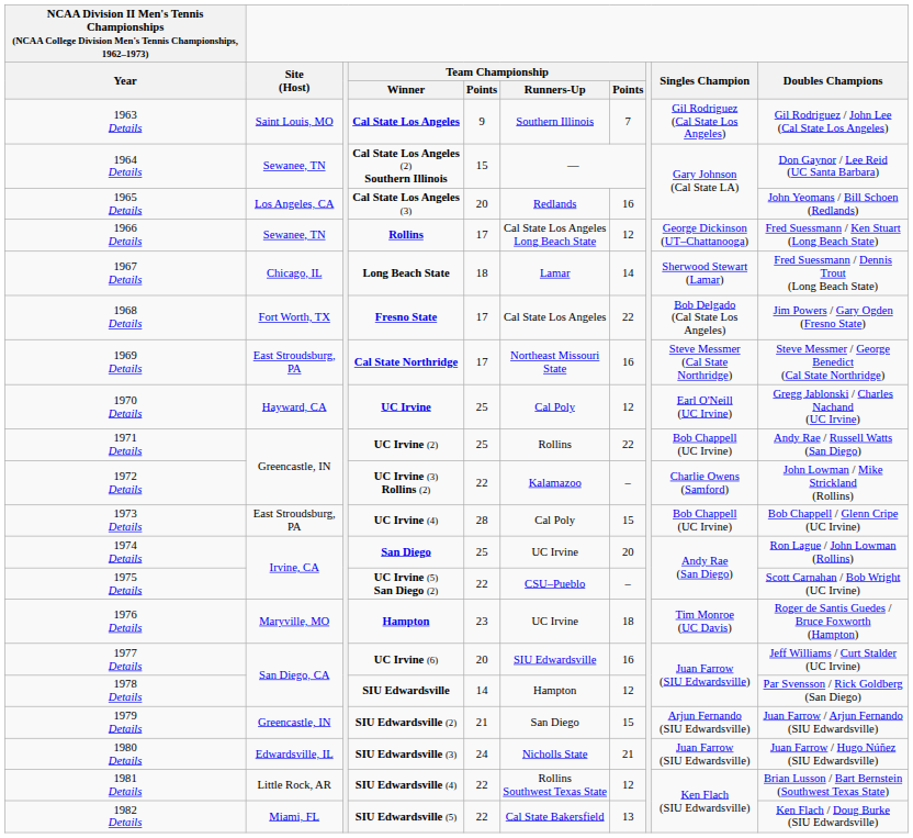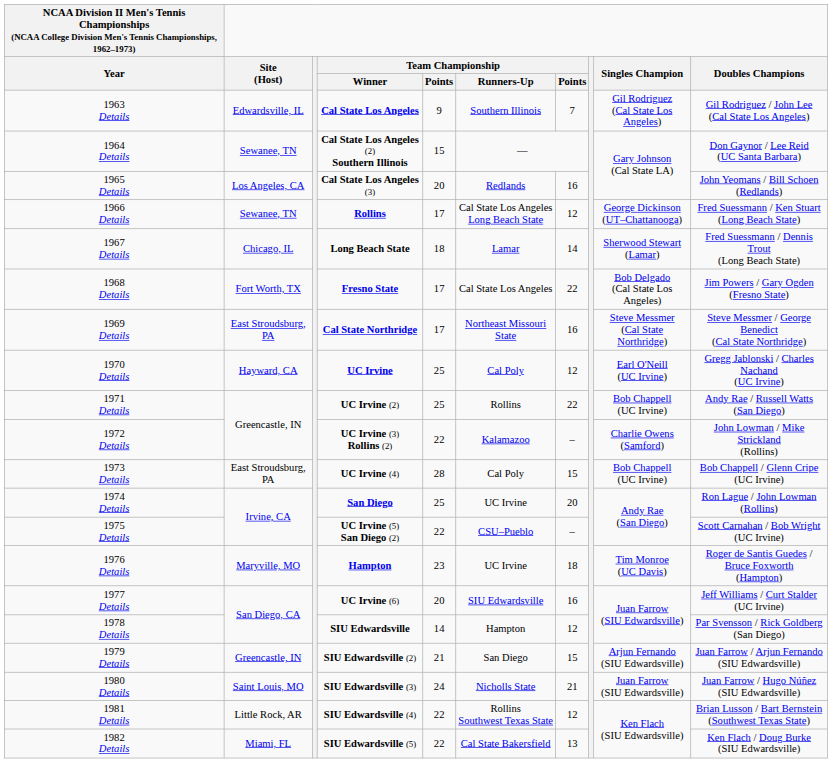1963 Details | Site (Host): Saint Louis, MO -> Edwardsville, IL
1980 Details | Site (Host): Edwardsville, IL -> Saint Louis, MO
